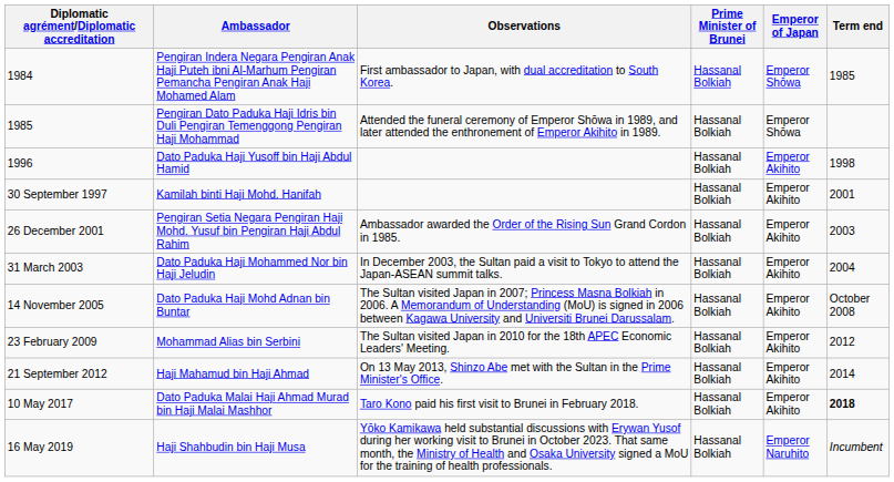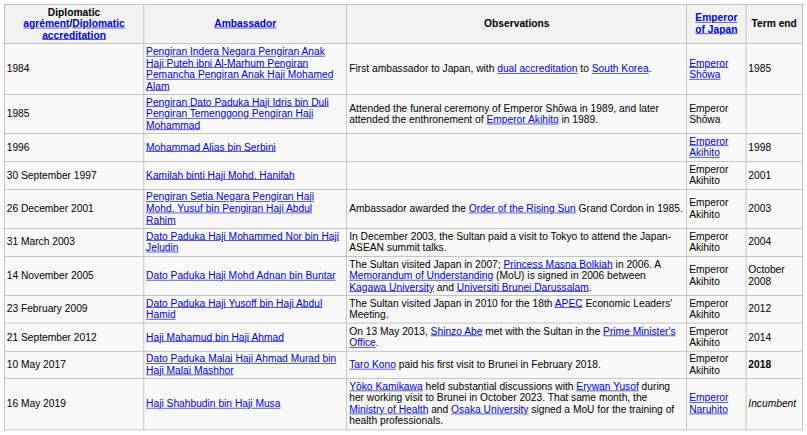- column: Prime Minister of Brunei | Hassanal Bolkiah | Hassanal Bolkiah | Hassanal Bolkiah | Hassanal Bolkiah | Hassanal Bolkiah | Hassanal Bolkiah | Hassanal Bolkiah | Hassanal Bolkiah | Hassanal Bolkiah | Hassanal Bolkiah | Hassanal Bolkiah
1996 | Ambassador: Dato Paduka Haji Yusoff bin Haji Abdul Hamid -> Mohammad Alias bin Serbini
23 February 2009 | Ambassador: Mohammad Alias bin Serbini -> Dato Paduka Haji Yusoff bin Haji Abdul Hamid
